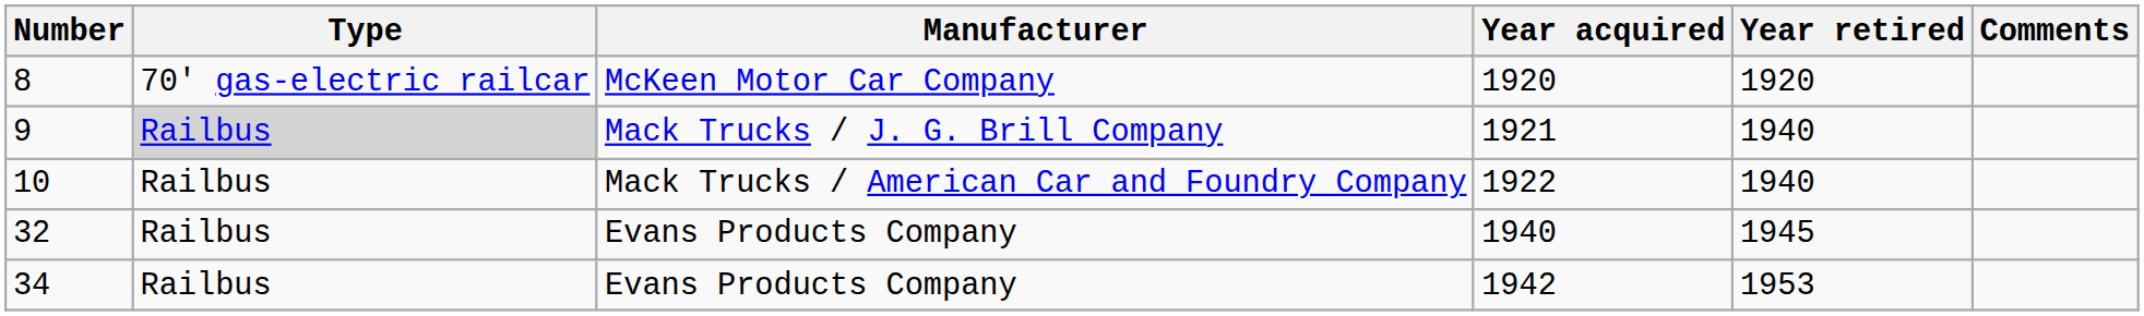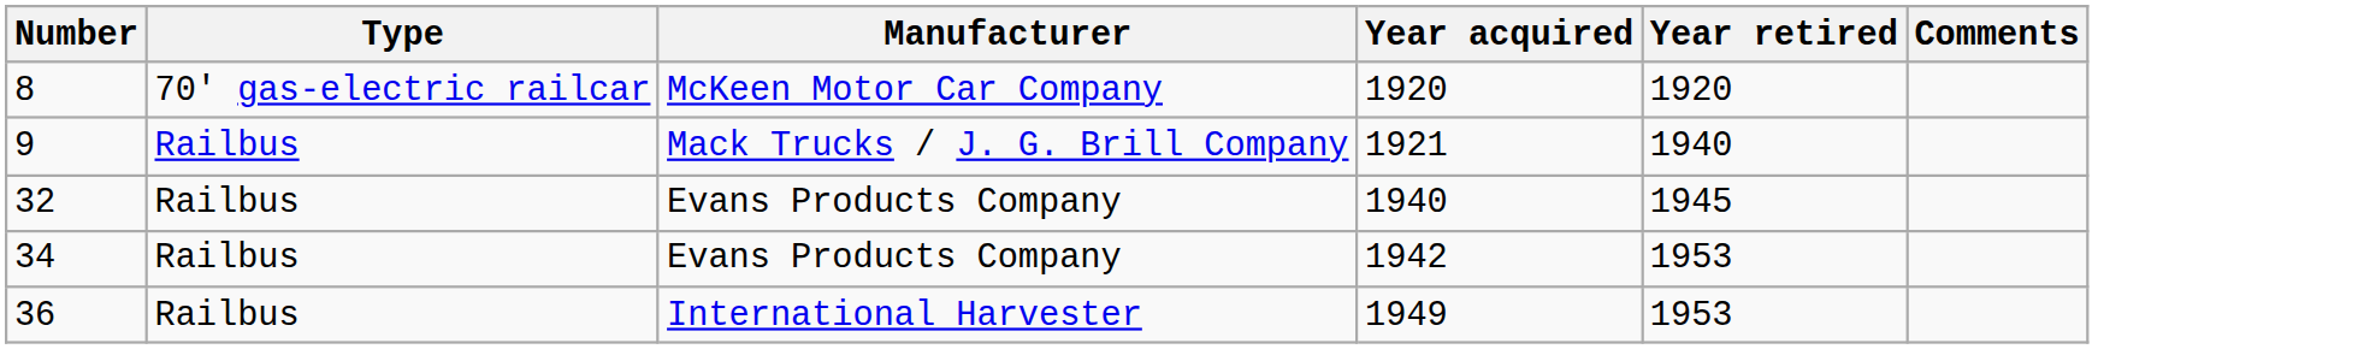9 | Type: lightgrey background -> no background
- row: 10 | Railbus | Mack Trucks / American Car and Foundry Company | 1922 | 1940
+ row: 36 | Railbus | International Harvester | 1949 | 1953
